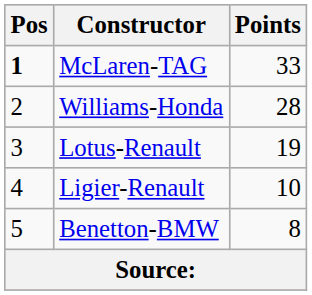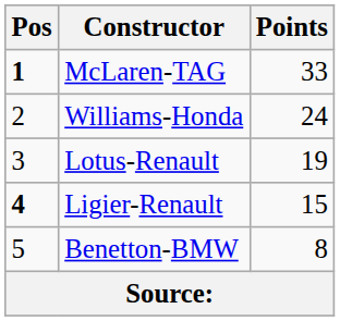Williams-Honda | Points: 28 -> 24
Ligier-Renault | Pos: normal -> bold
Ligier-Renault | Points: 10 -> 15
